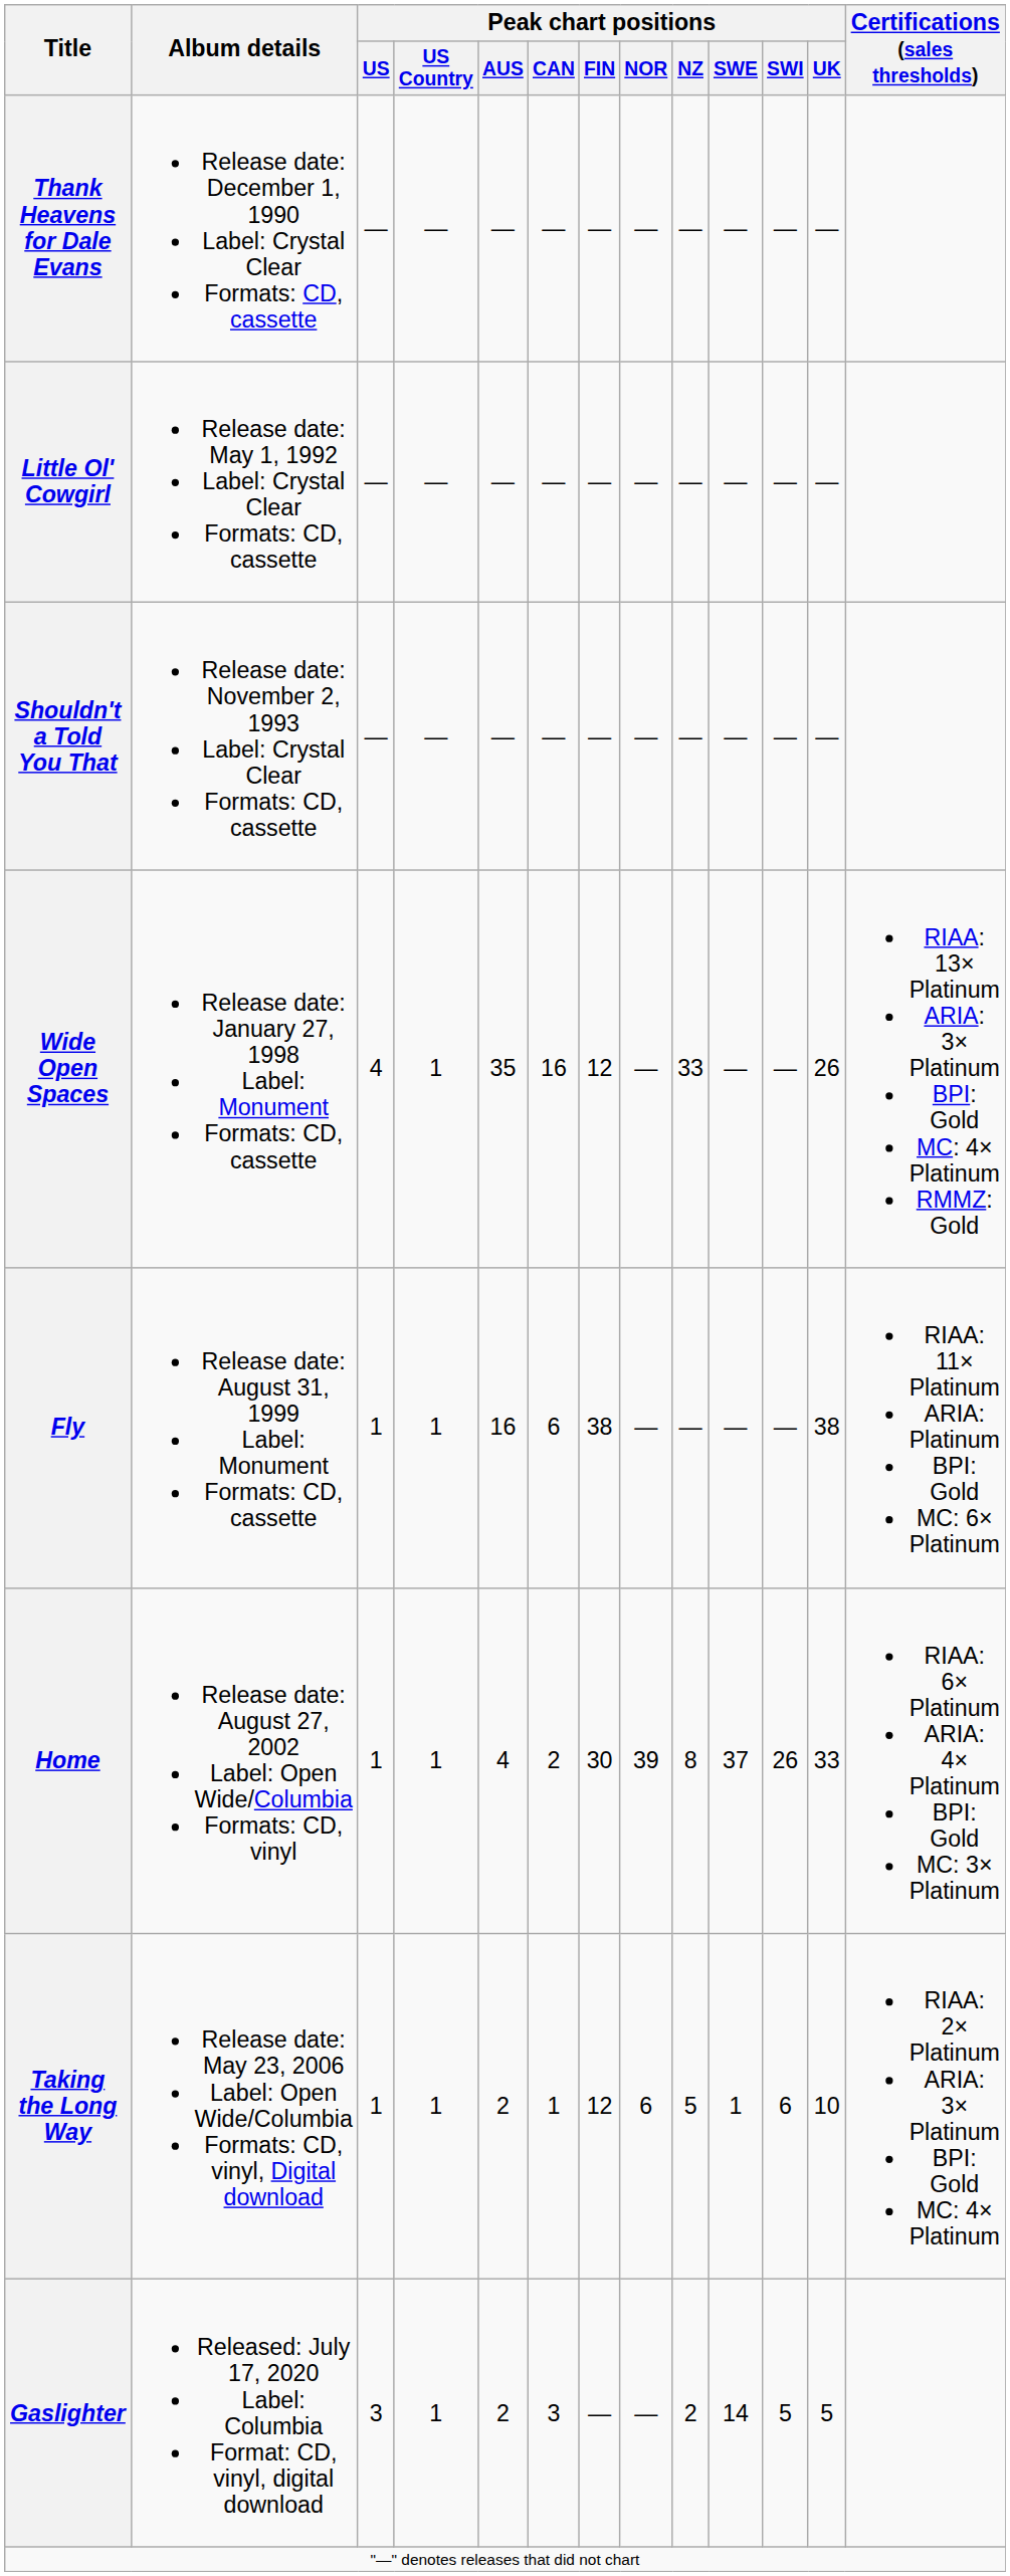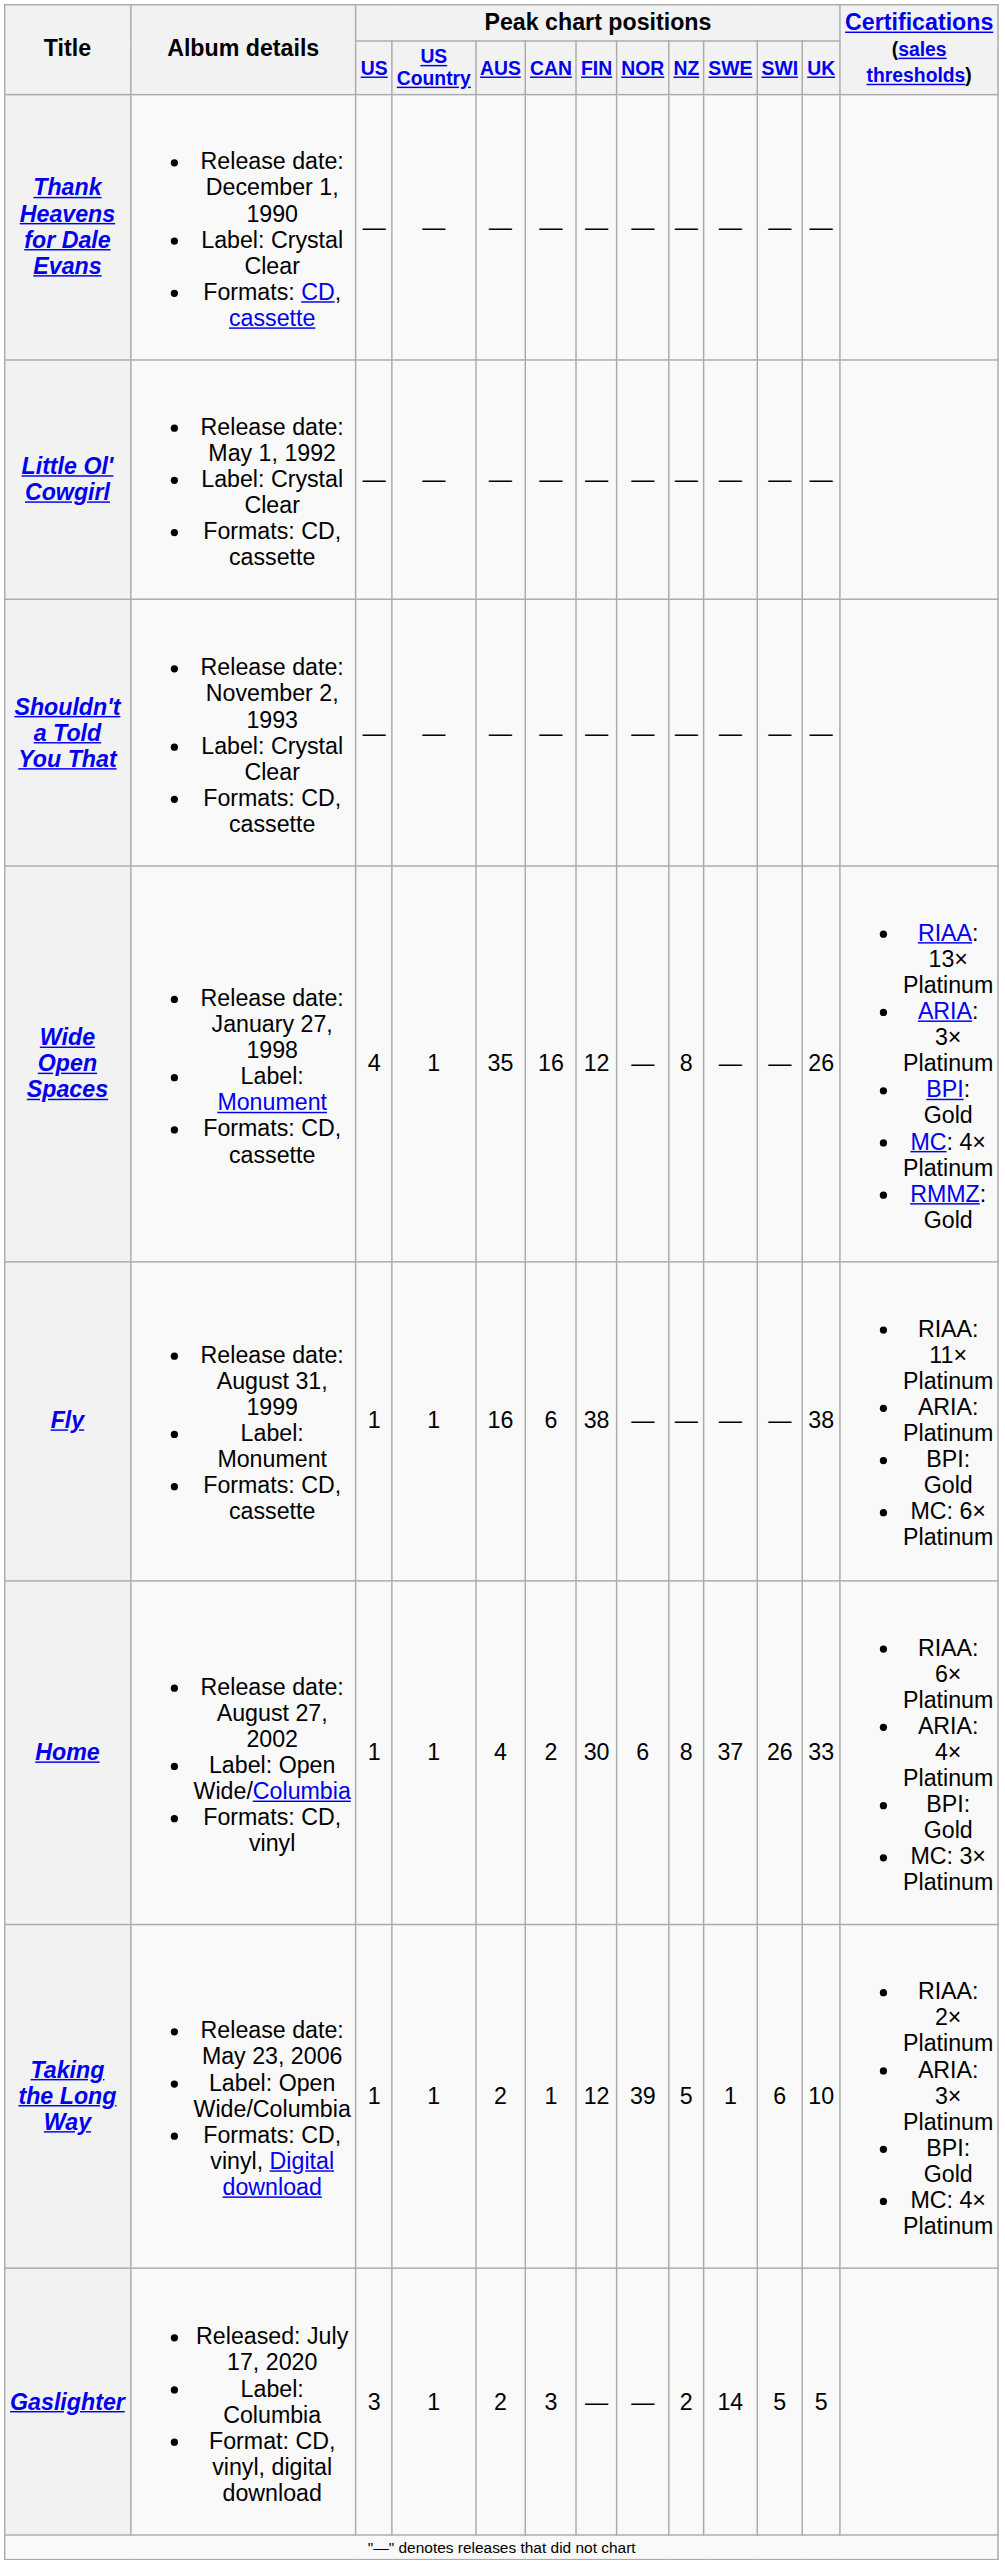Wide Open Spaces | Peak chart positions / NZ: 33 -> 8
Home | Peak chart positions / NOR: 39 -> 6
Taking the Long Way | Peak chart positions / NOR: 6 -> 39
